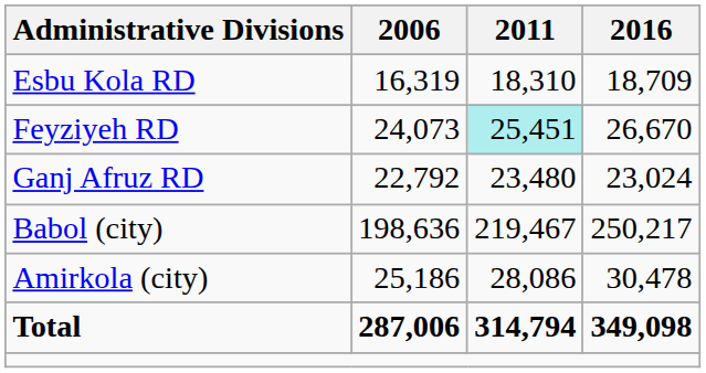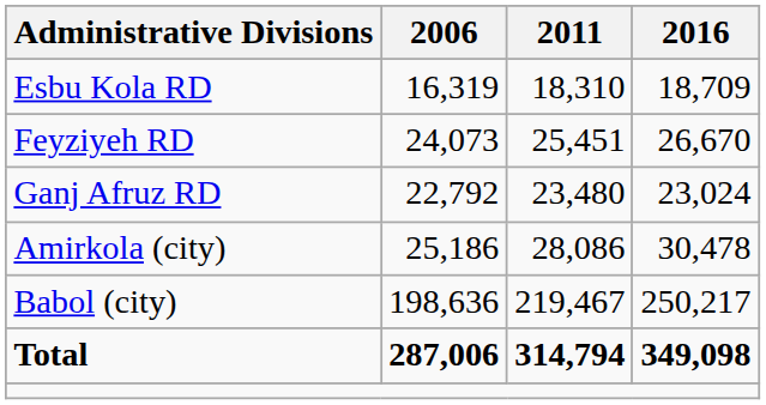Feyziyeh RD | 2011: paleturquoise background -> no background
rows swapped: Amirkola (city) <-> Babol (city)
